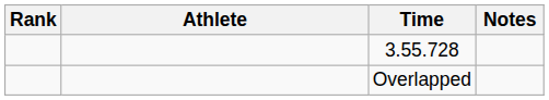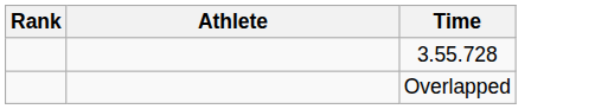- column: Notes
